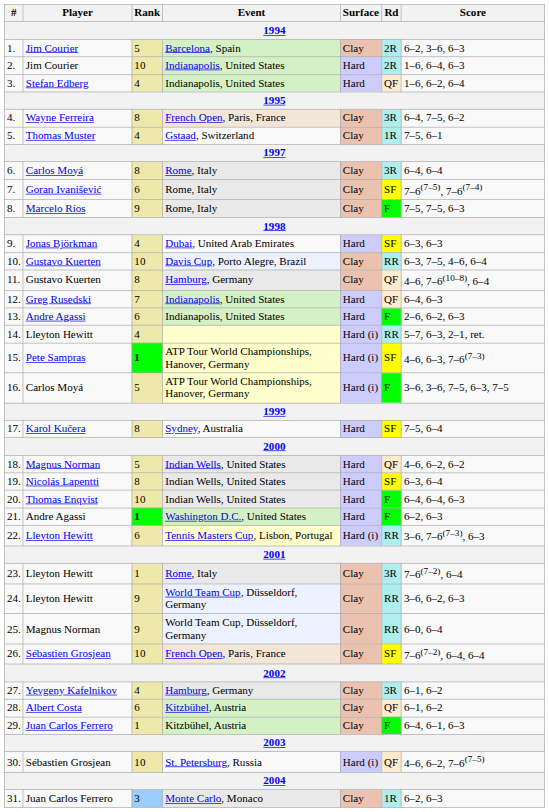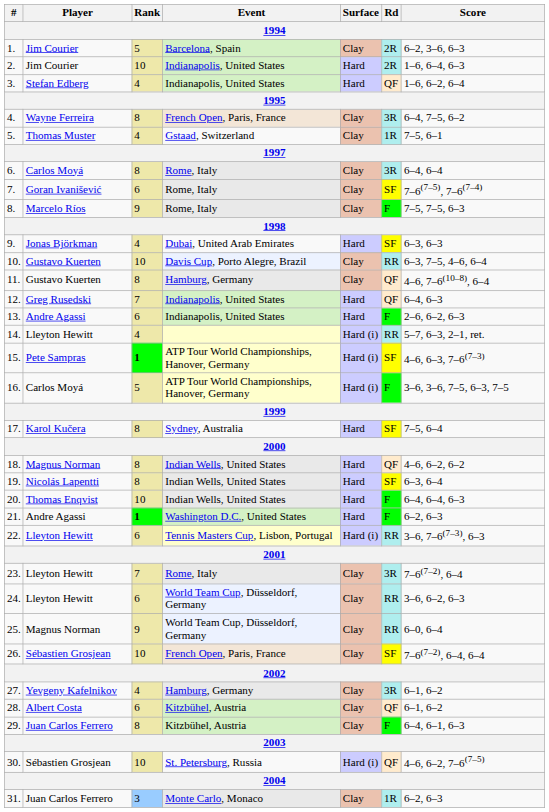18. | Rank: 5 -> 8
23. | Rank: 1 -> 7
24. | Rank: 9 -> 6
29. | Rank: 1 -> 8
